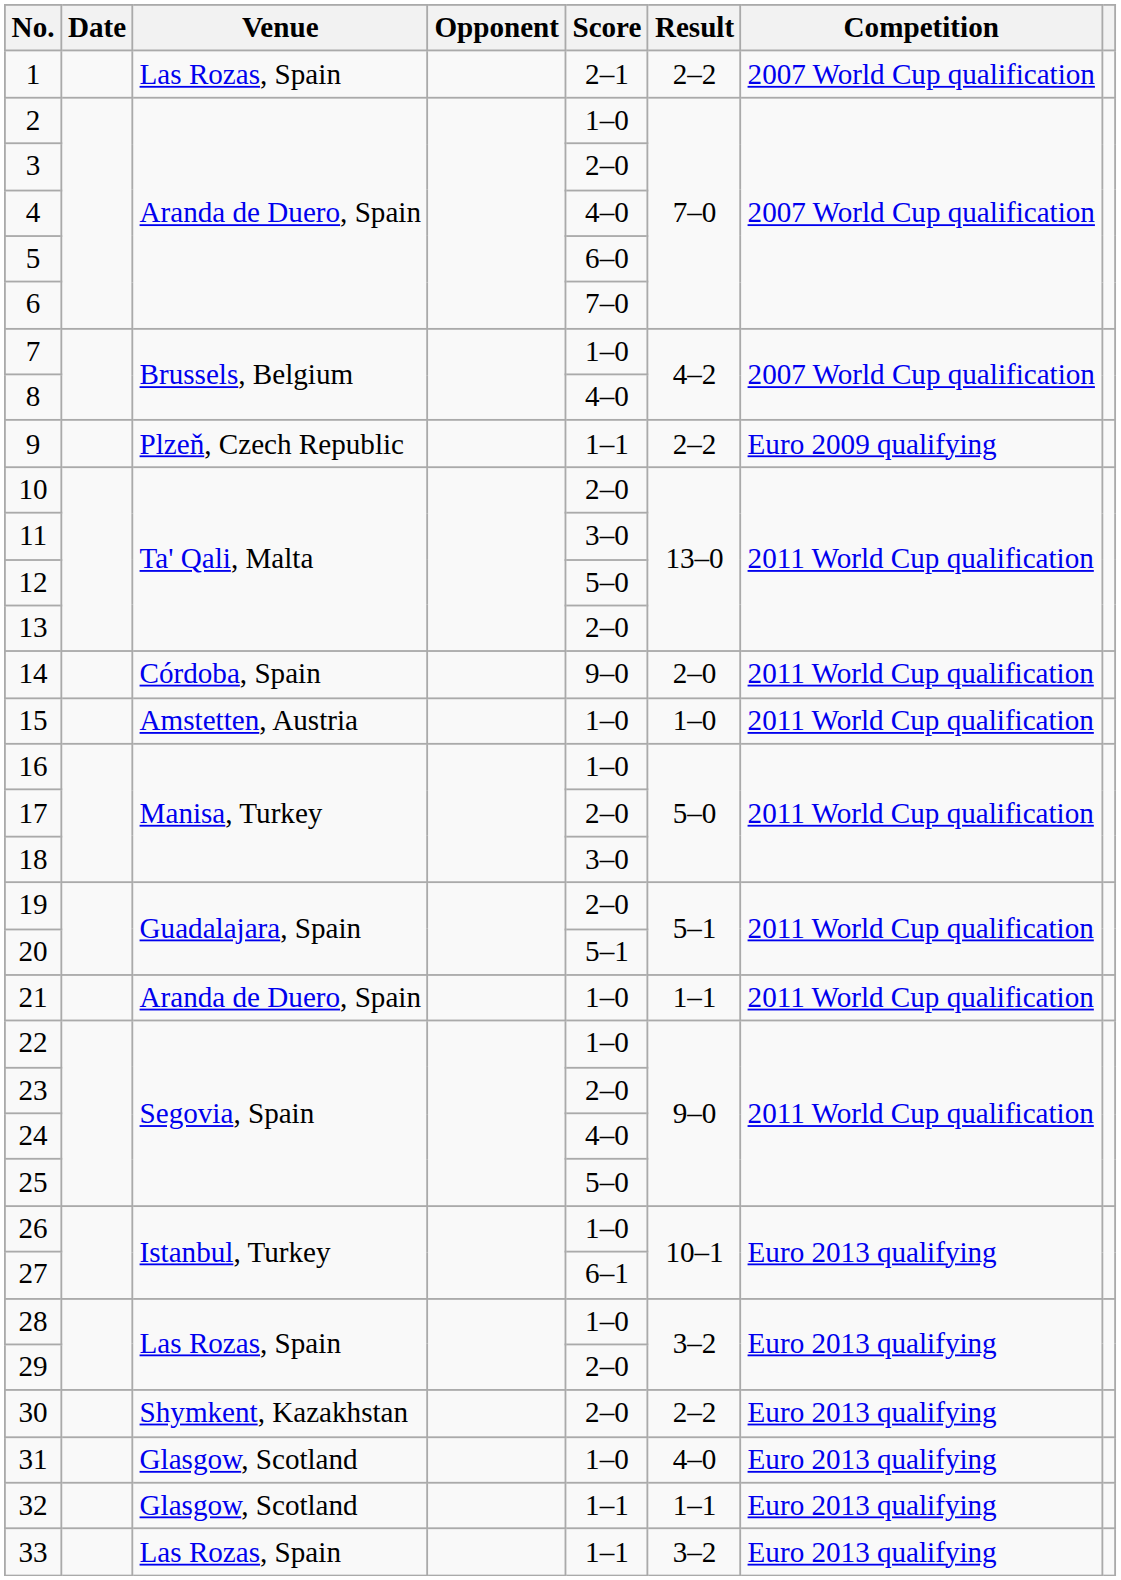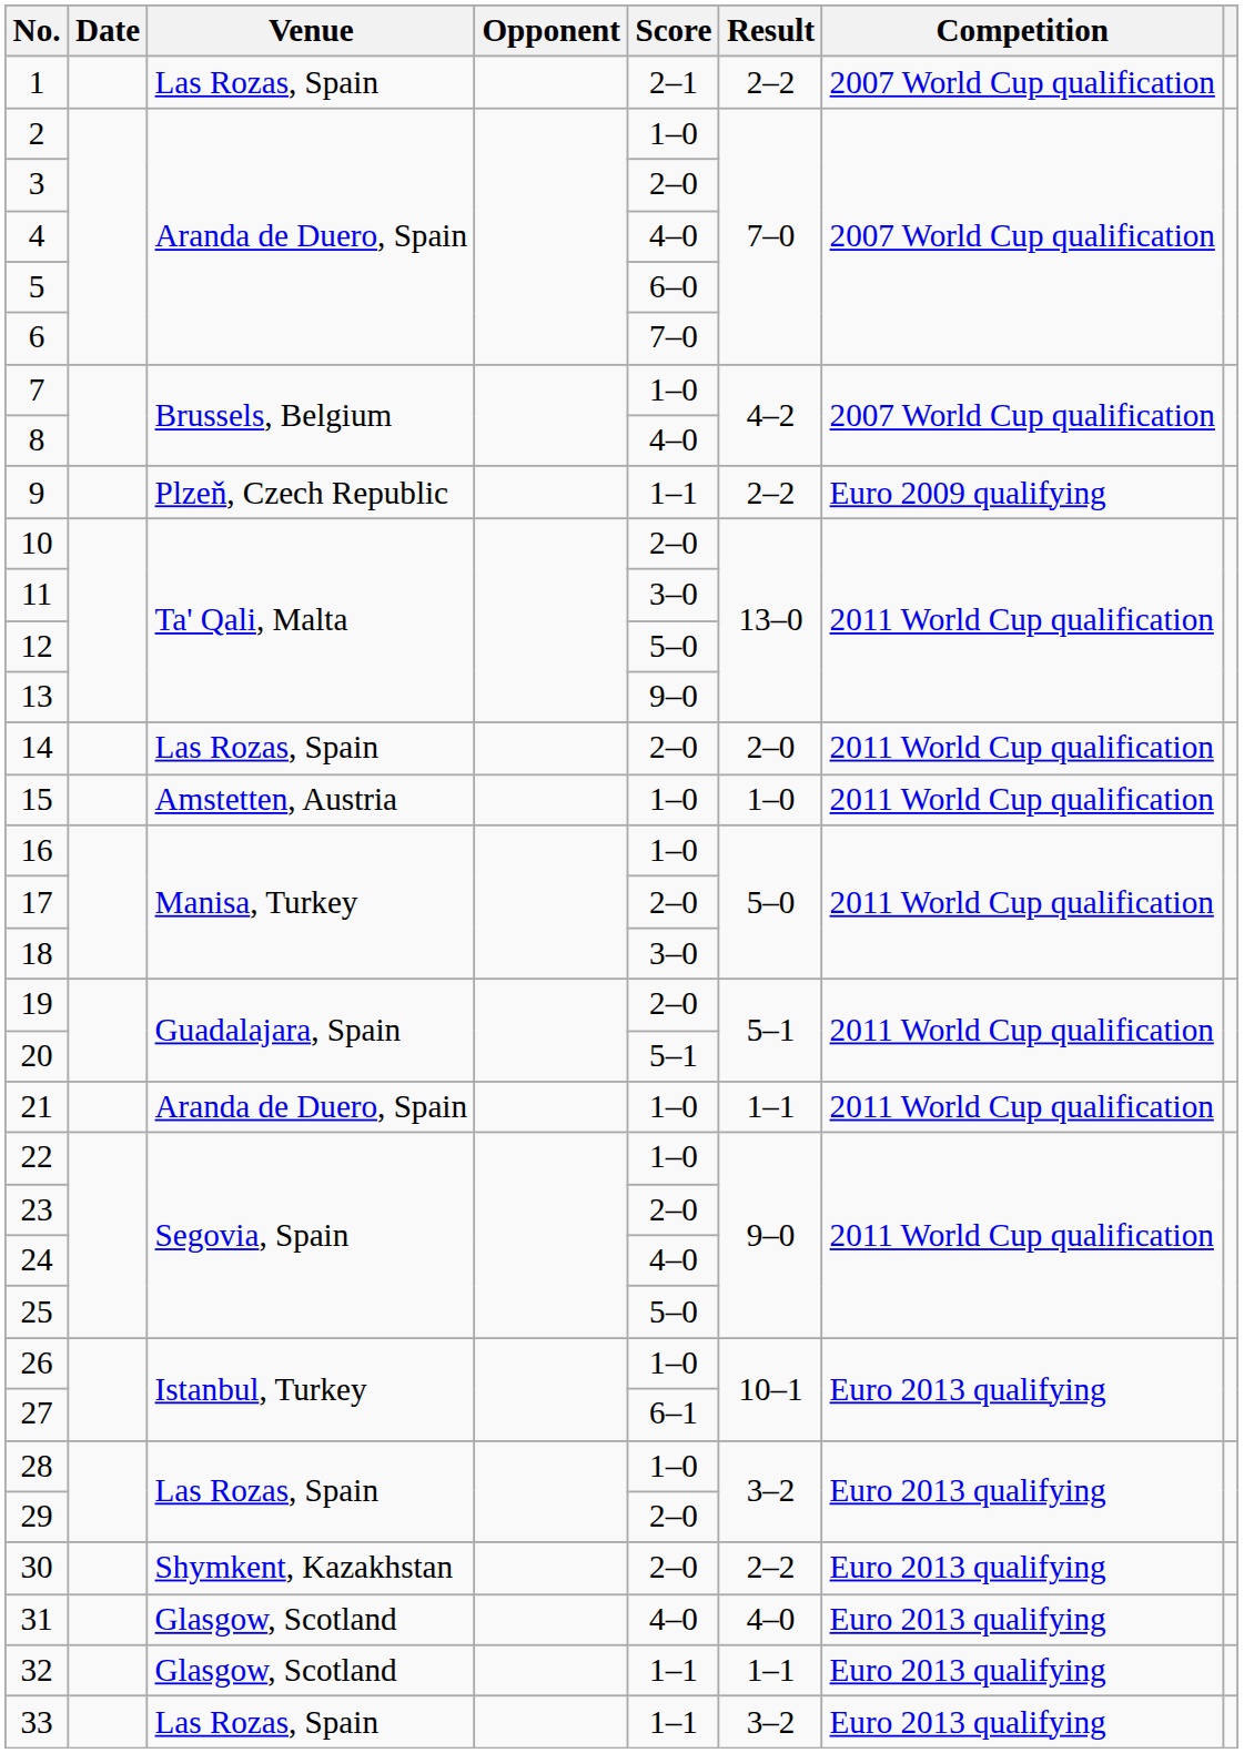13 | Score: 2–0 -> 9–0
14 | Venue: Córdoba, Spain -> Las Rozas, Spain
14 | Score: 9–0 -> 2–0
31 | Score: 1–0 -> 4–0
